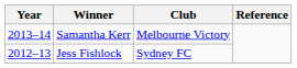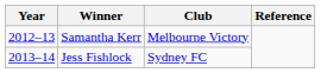Samantha Kerr | Year: 2013–14 -> 2012–13
Jess Fishlock | Year: 2012–13 -> 2013–14
